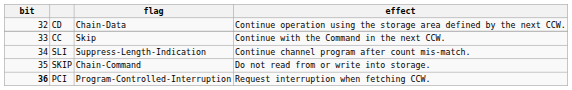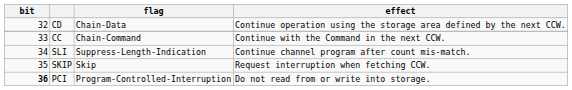CC | flag: Skip -> Chain-Command
SKIP | flag: Chain-Command -> Skip
SKIP | effect: Do not read from or write into storage. -> Request interruption when fetching CCW.
PCI | effect: Request interruption when fetching CCW. -> Do not read from or write into storage.
